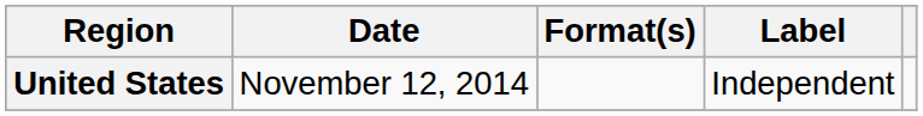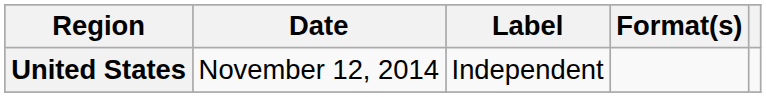columns swapped: Format(s) <-> Label
